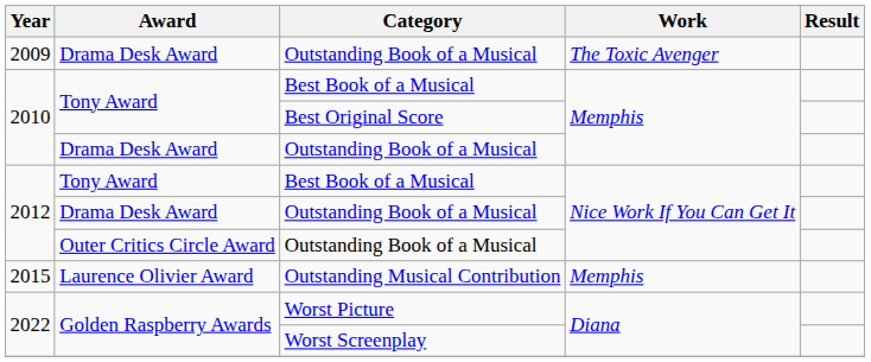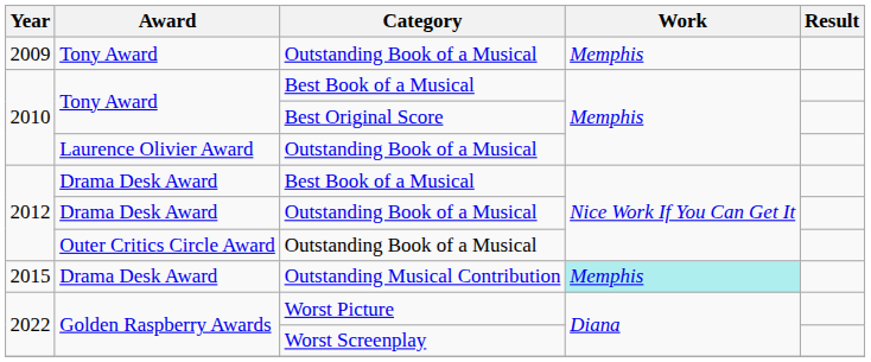2009 / Outstanding Book of a Musical | Award: Drama Desk Award -> Tony Award
2009 / Outstanding Book of a Musical | Work: The Toxic Avenger -> Memphis
2010 / Outstanding Book of a Musical | Award: Drama Desk Award -> Laurence Olivier Award
2012 / Best Book of a Musical | Award: Tony Award -> Drama Desk Award
Outstanding Musical Contribution | Award: Laurence Olivier Award -> Drama Desk Award
Outstanding Musical Contribution | Work: no background -> paleturquoise background
